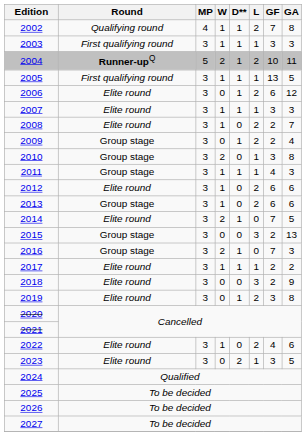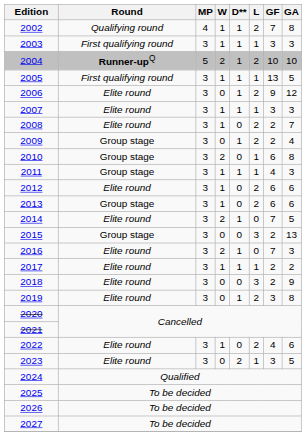2004 | GA: 11 -> 10
2006 | GF: 6 -> 9
2010 | GF: 3 -> 6
2016 | Round: Group stage -> Elite round
